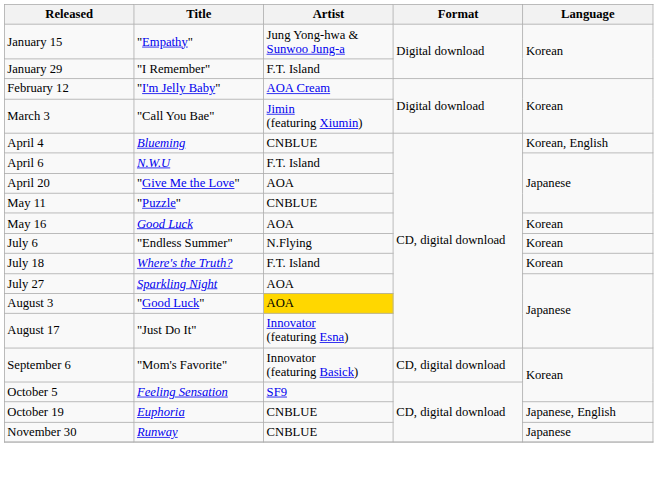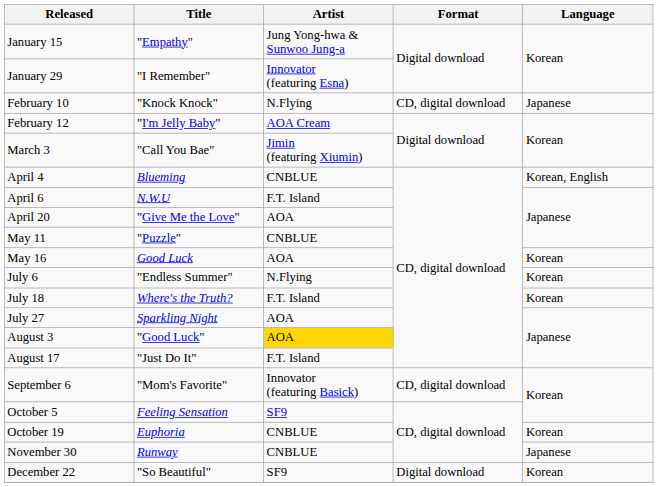January 29 | Artist: F.T. Island -> Innovator (featuring Esna)
+ row: February 10 | "Knock Knock" | N.Flying | CD, digital download | Japanese
August 17 | Artist: Innovator (featuring Esna) -> F.T. Island
October 19 | Language: Japanese, English -> Korean
+ row: December 22 | "So Beautiful" | SF9 | Digital download | Korean
